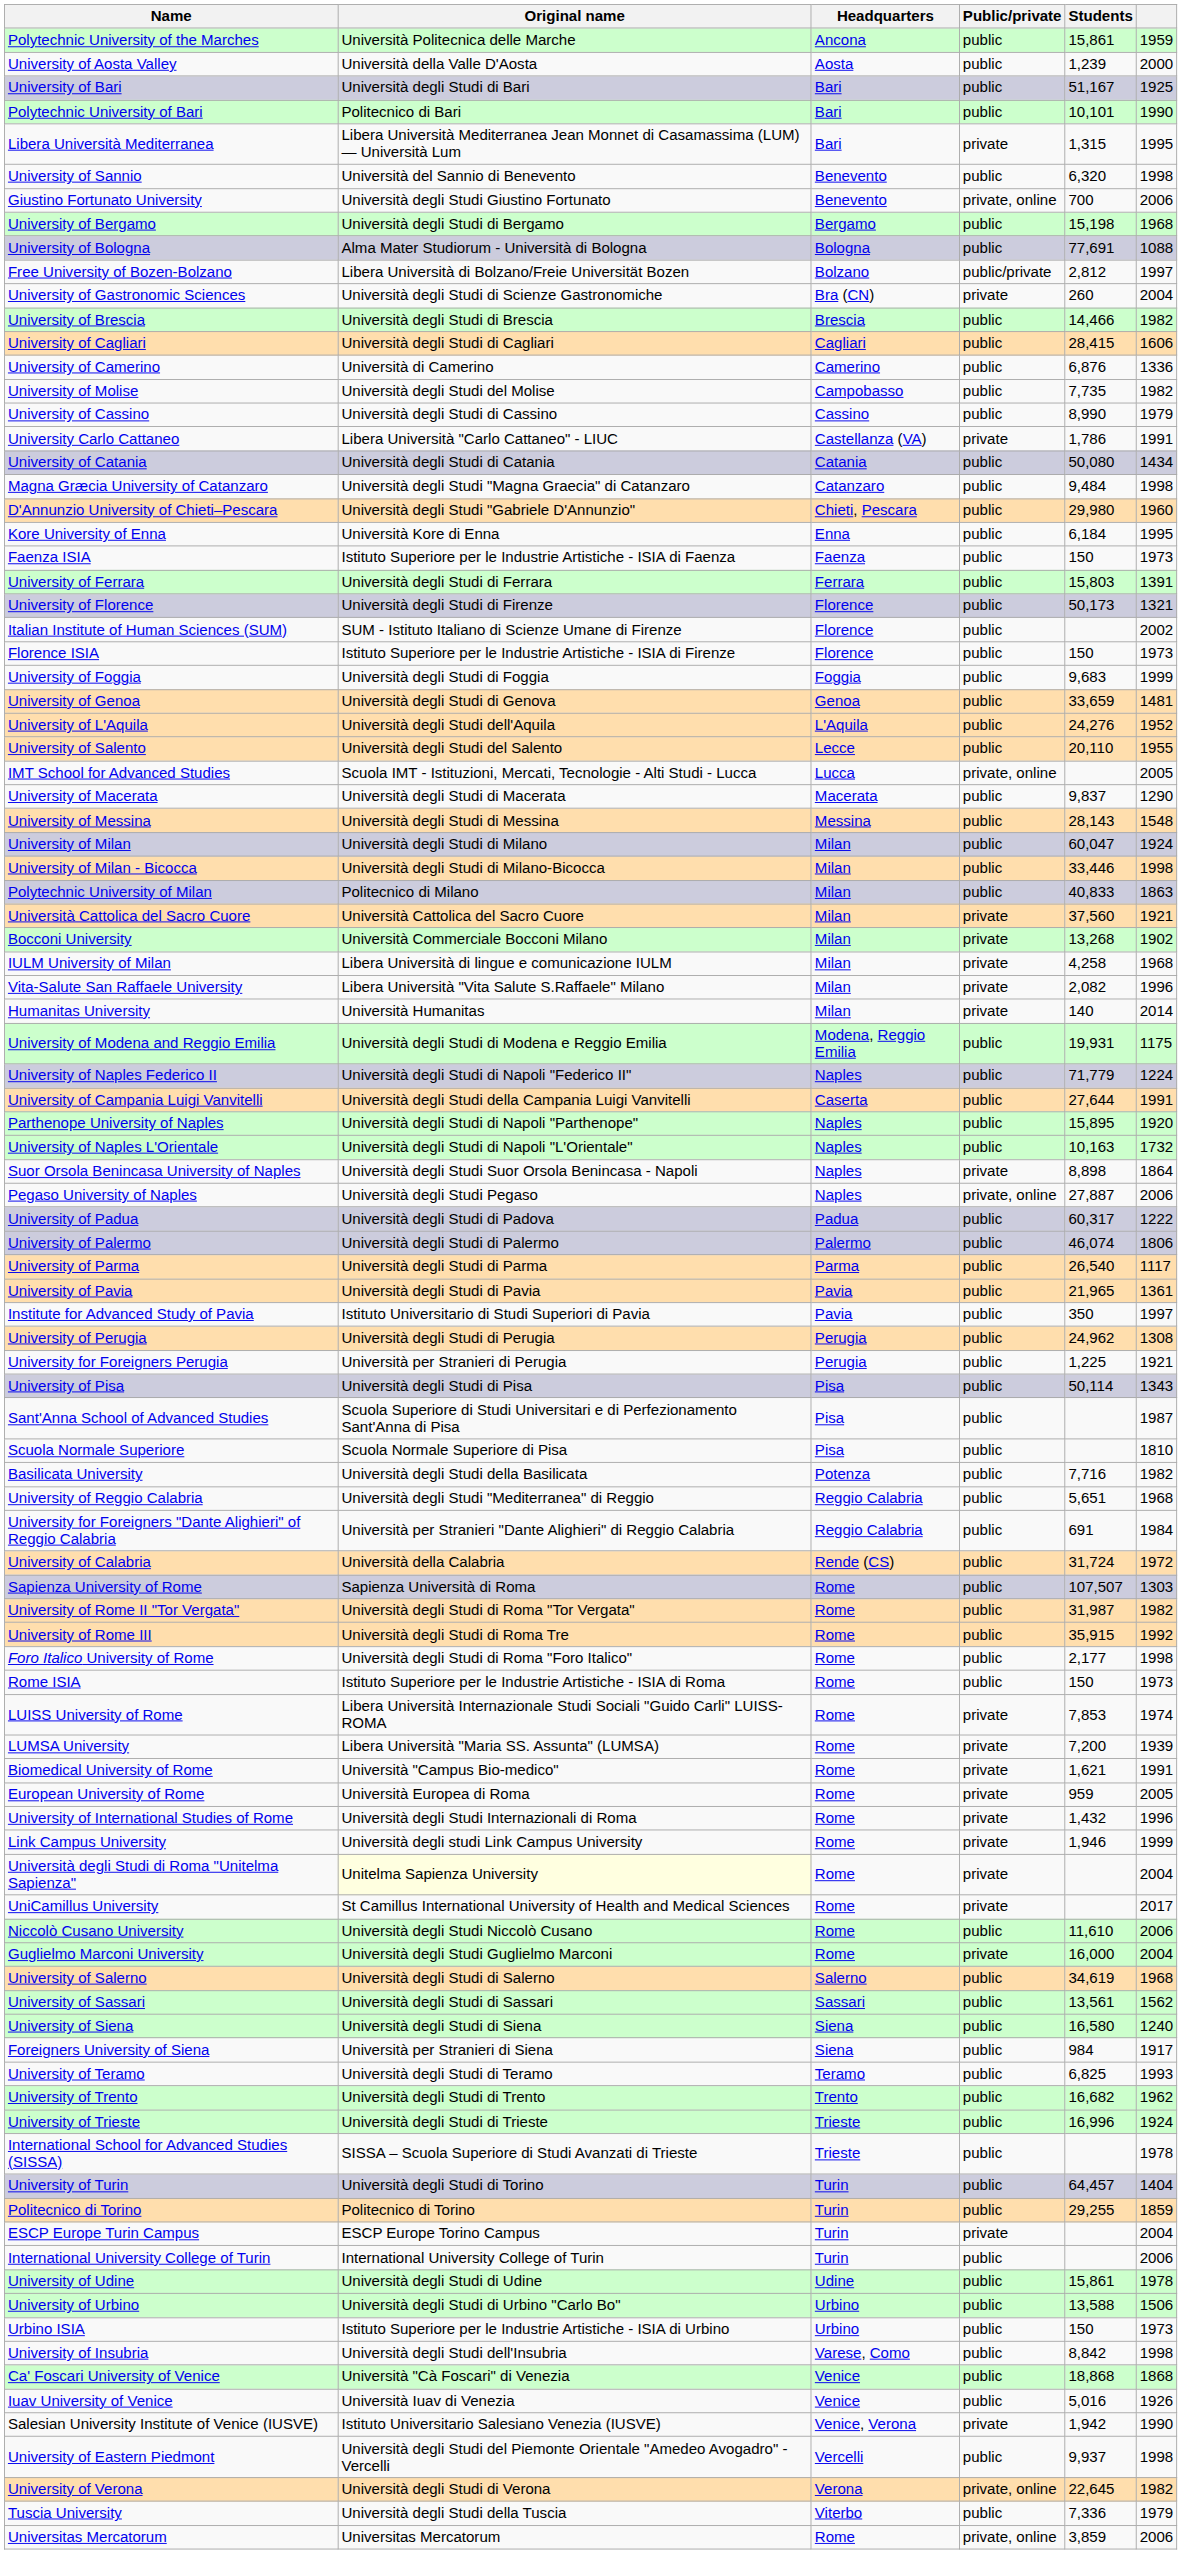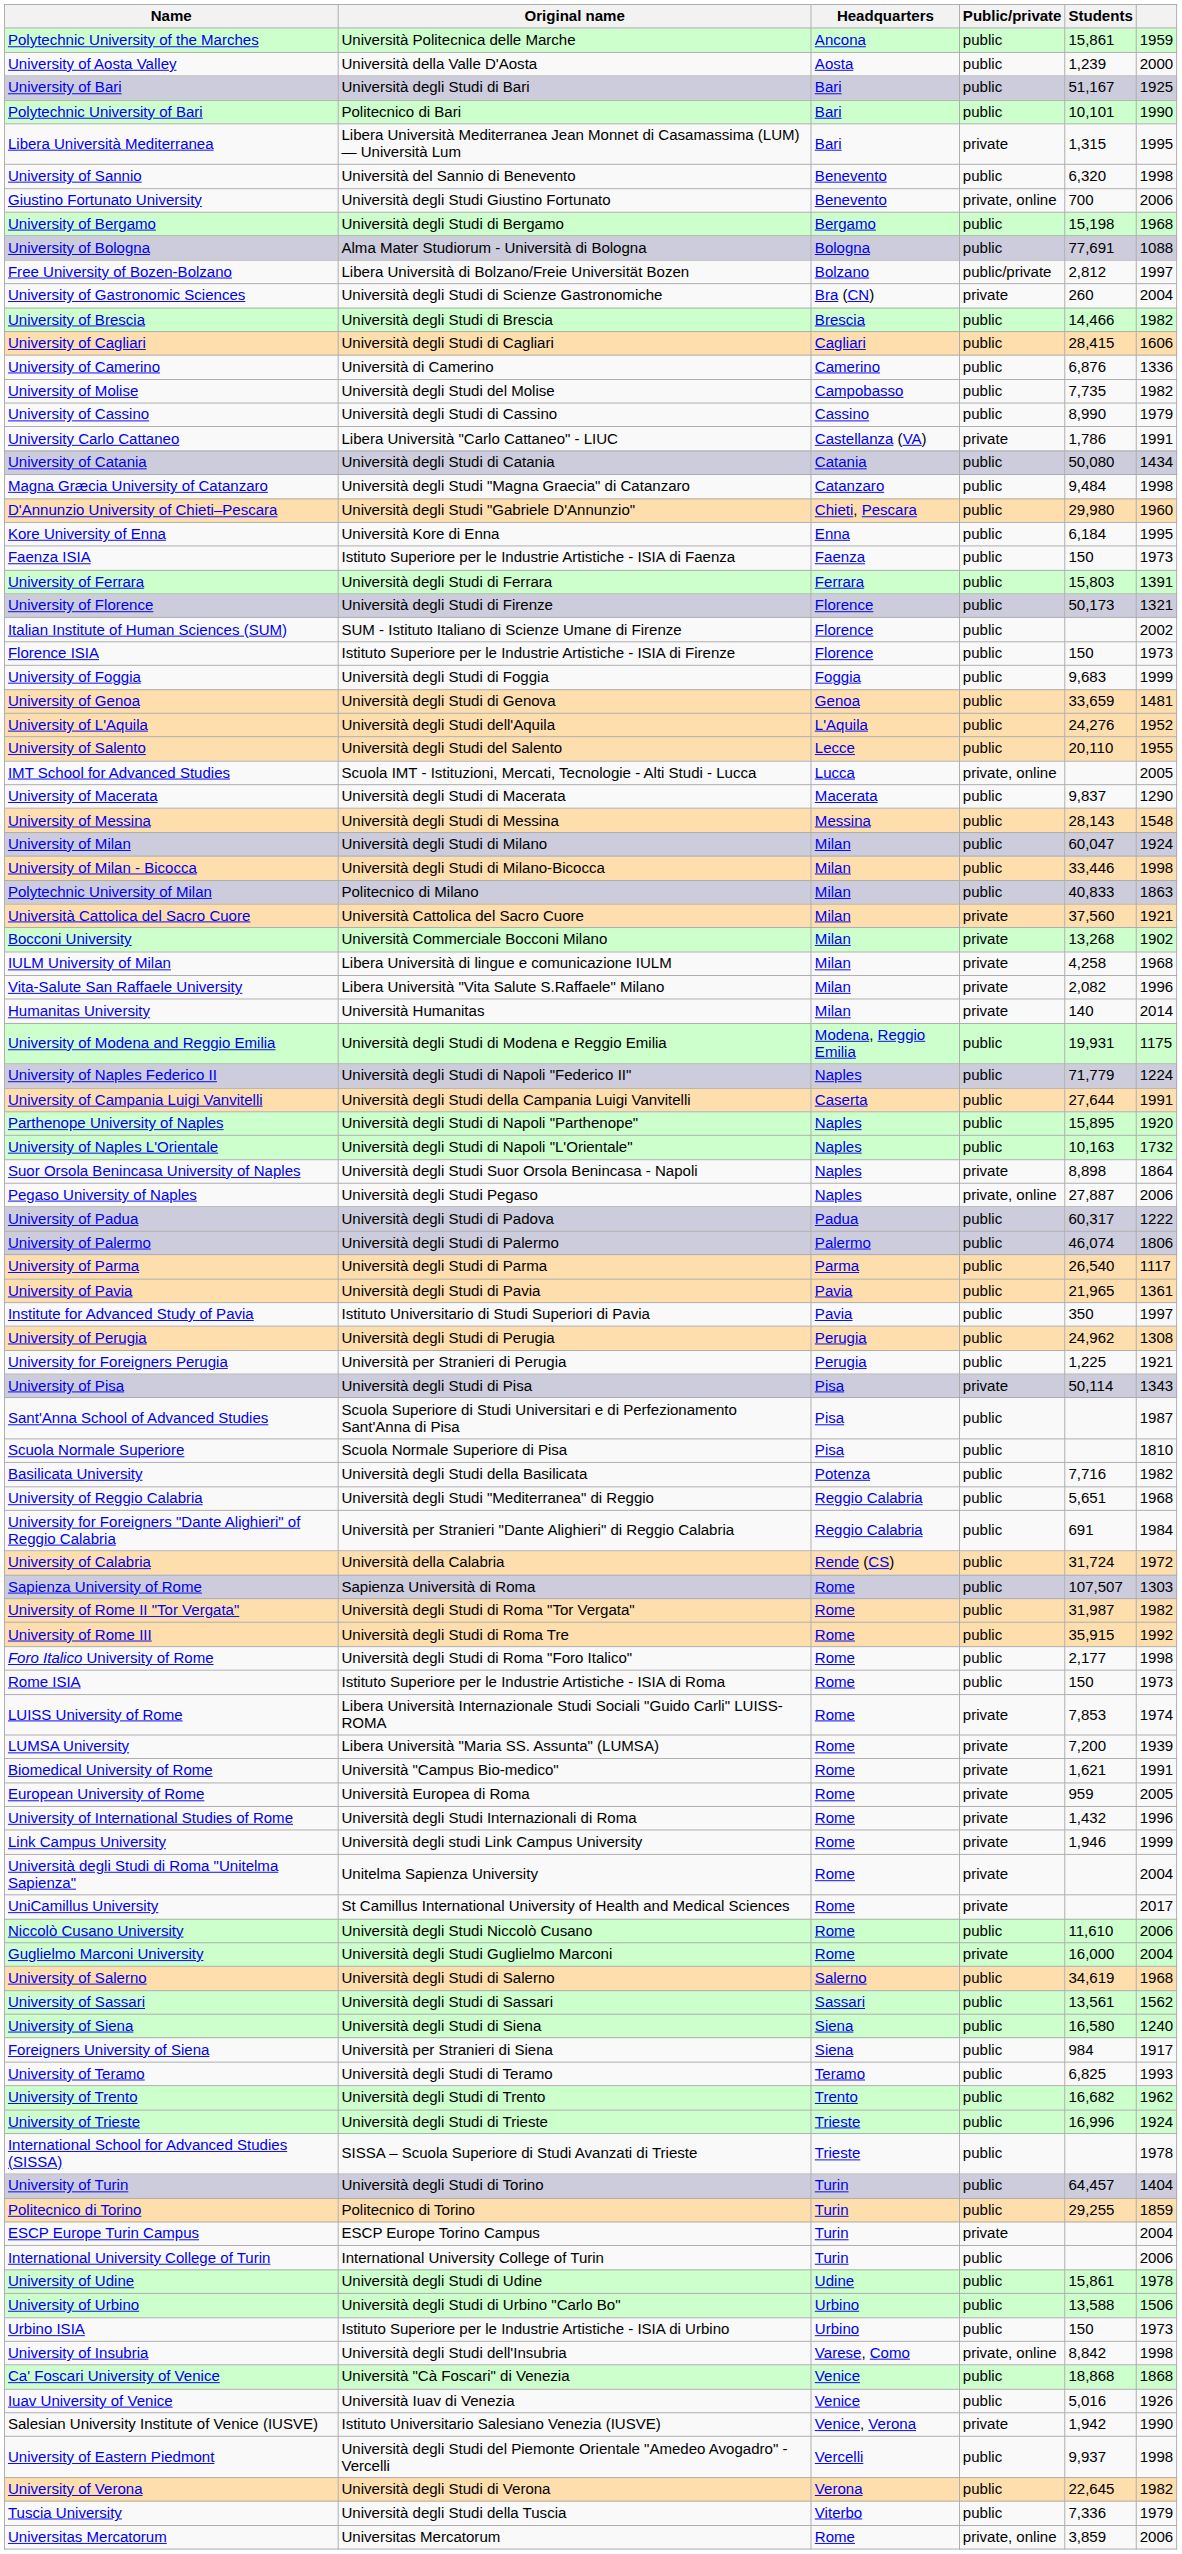University of Pisa | Public/private: public -> private
Università degli Studi di Roma "Unitelma Sapienza" | Original name: lightyellow background -> no background
University of Insubria | Public/private: public -> private, online
University of Verona | Public/private: private, online -> public
